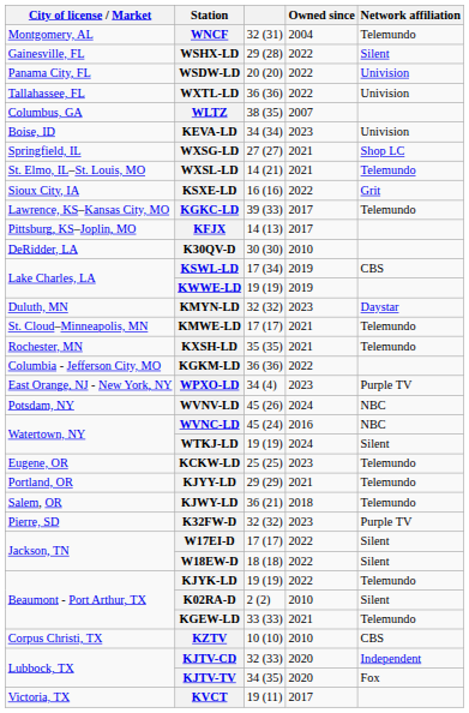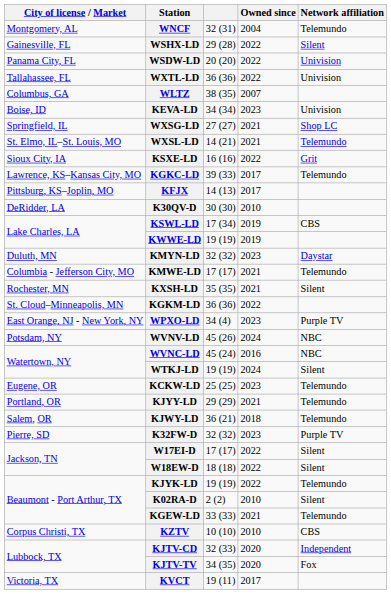KMWE-LD | City of license / Market: St. Cloud–Minneapolis, MN -> Columbia - Jefferson City, MO
KXSH-LD | Network affiliation: Telemundo -> Silent
KGKM-LD | City of license / Market: Columbia - Jefferson City, MO -> St. Cloud–Minneapolis, MN
